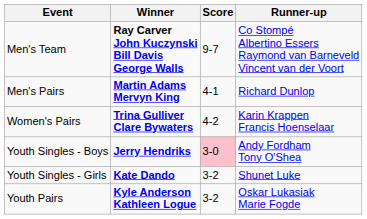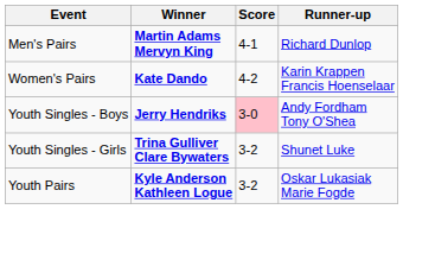- row: Men's Team | Ray Carver John Kuczynski Bill Davis George Walls | 9-7 | Co Stompé Albertino Essers Raymond van Barneveld Vincent van der Voort
Women's Pairs | Winner: Trina Gulliver Clare Bywaters -> Kate Dando
Youth Singles - Girls | Winner: Kate Dando -> Trina Gulliver Clare Bywaters
